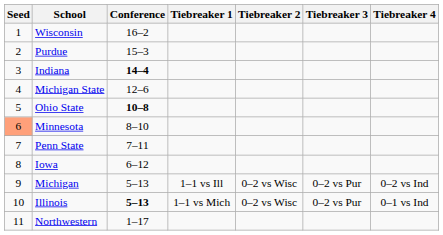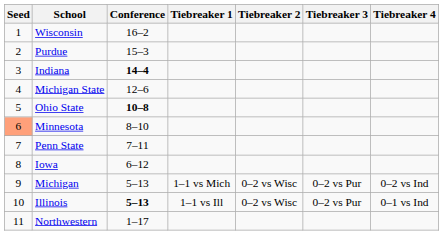Michigan | Tiebreaker 1: 1–1 vs Ill -> 1–1 vs Mich
Illinois | Tiebreaker 1: 1–1 vs Mich -> 1–1 vs Ill
